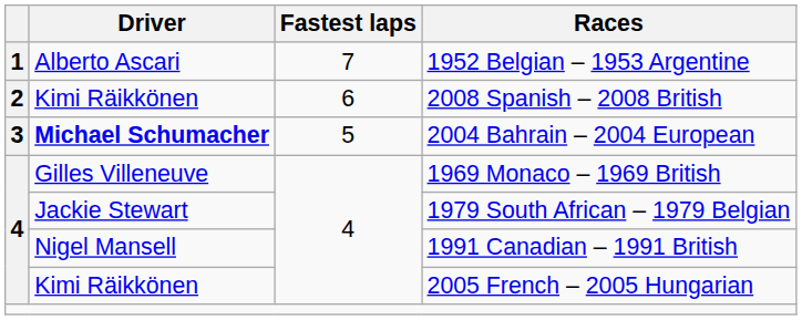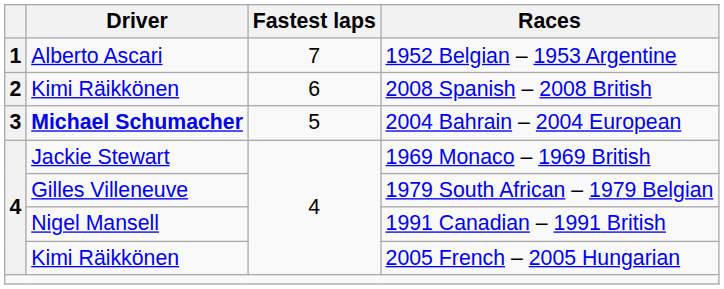1969 Monaco – 1969 British | Driver: Gilles Villeneuve -> Jackie Stewart
1979 South African – 1979 Belgian | Driver: Jackie Stewart -> Gilles Villeneuve
